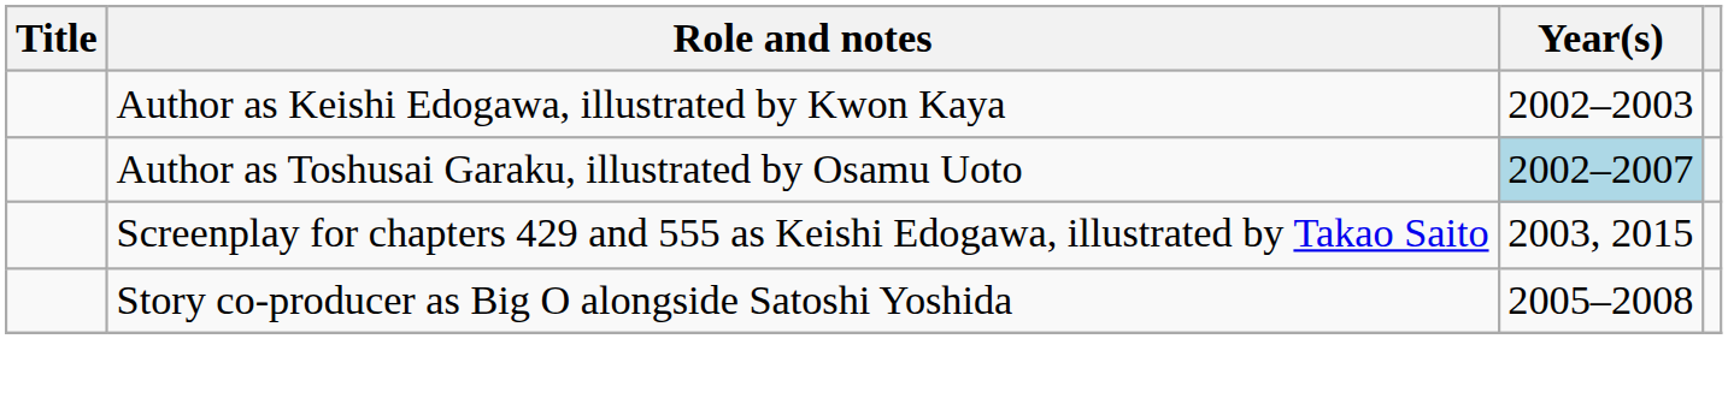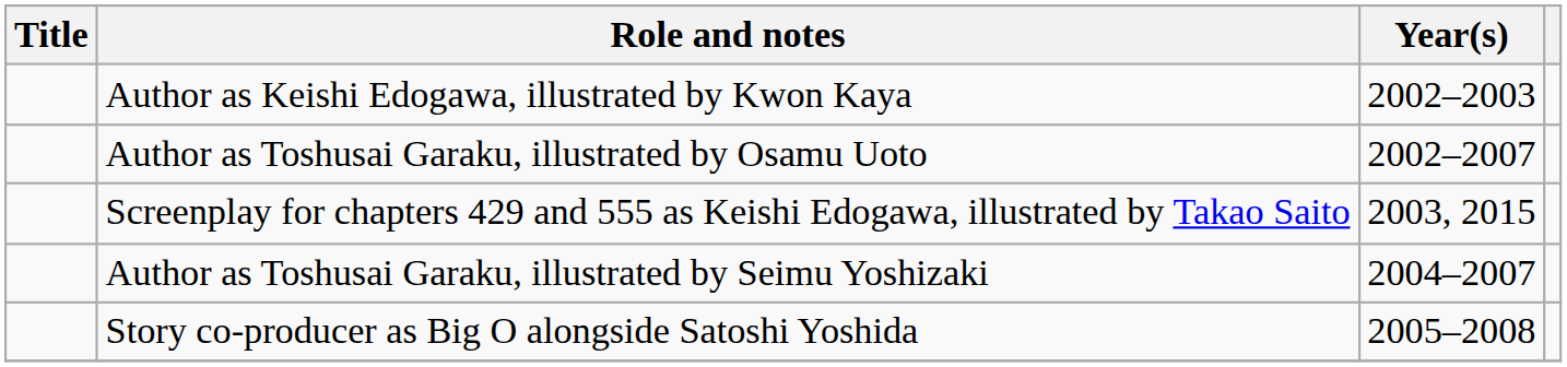Author as Toshusai Garaku, illustrated by Osamu Uoto | Year(s): lightblue background -> no background
+ row: Author as Toshusai Garaku, illustrated by Seimu Yoshizaki | 2004–2007
